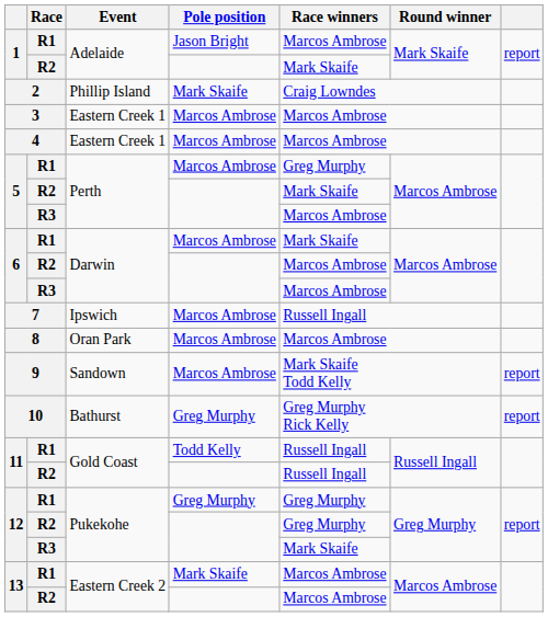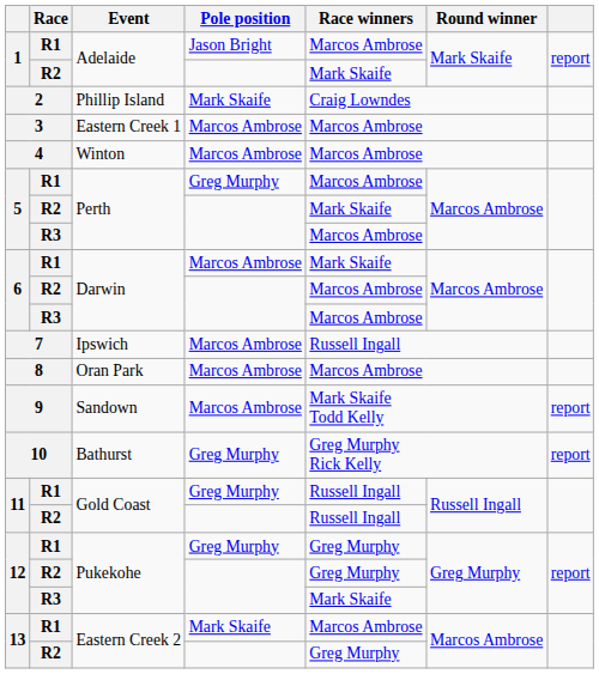4 | Event: Eastern Creek 1 -> Winton
5 / R1 | Pole position: Marcos Ambrose -> Greg Murphy
5 / R1 | Race winners: Greg Murphy -> Marcos Ambrose
11 / R1 | Pole position: Todd Kelly -> Greg Murphy
13 / R2 | Race winners: Marcos Ambrose -> Greg Murphy
